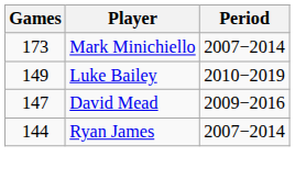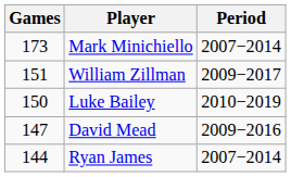+ row: 151 | William Zillman | 2009−2017
Luke Bailey | Games: 149 -> 150
